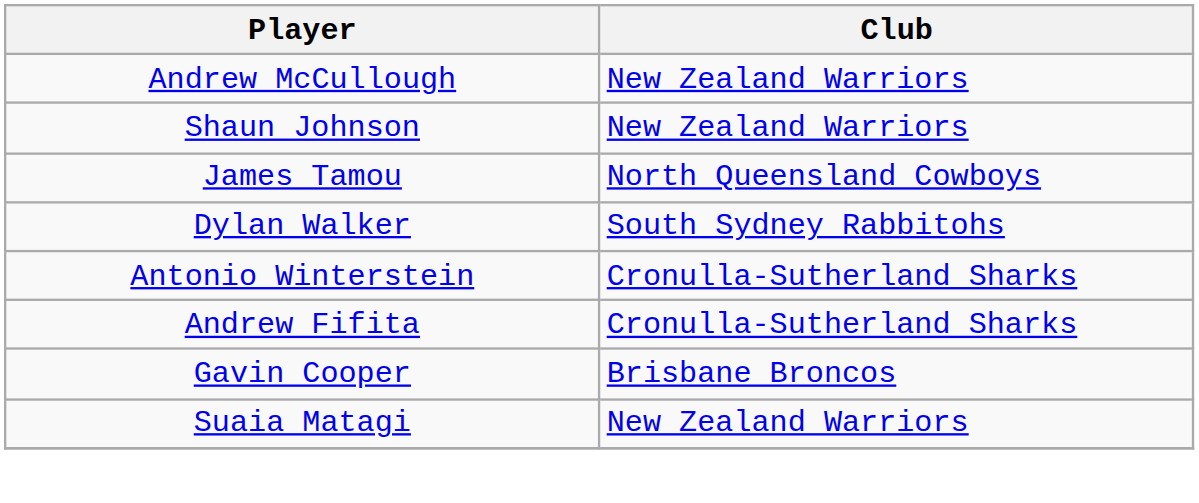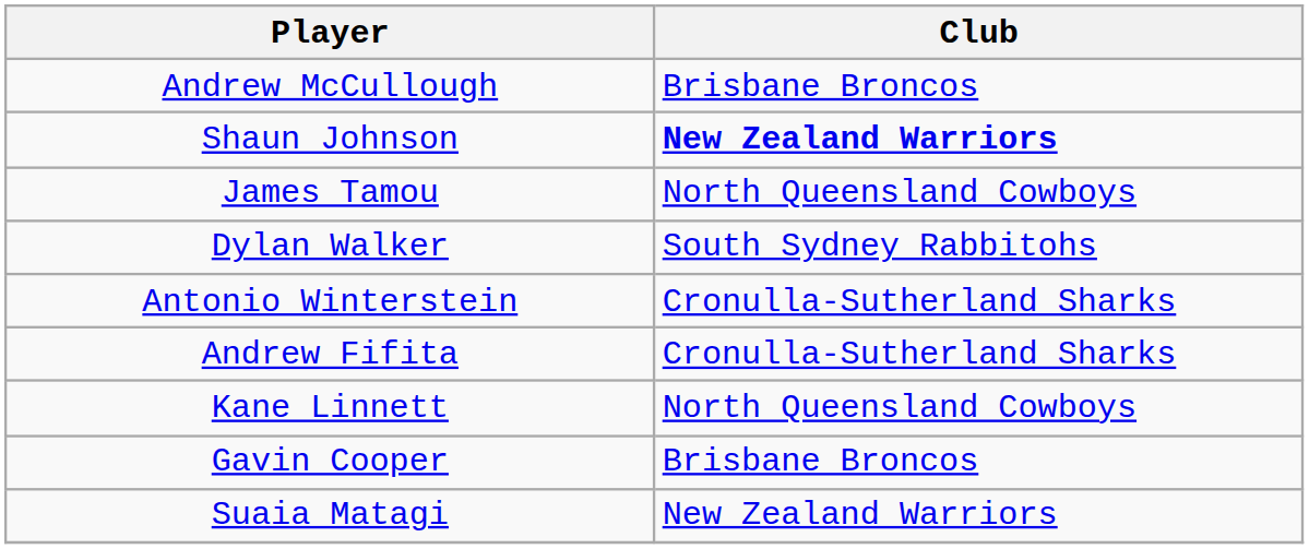Andrew McCullough | Club: New Zealand Warriors -> Brisbane Broncos
Shaun Johnson | Club: normal -> bold
+ row: Kane Linnett | North Queensland Cowboys
